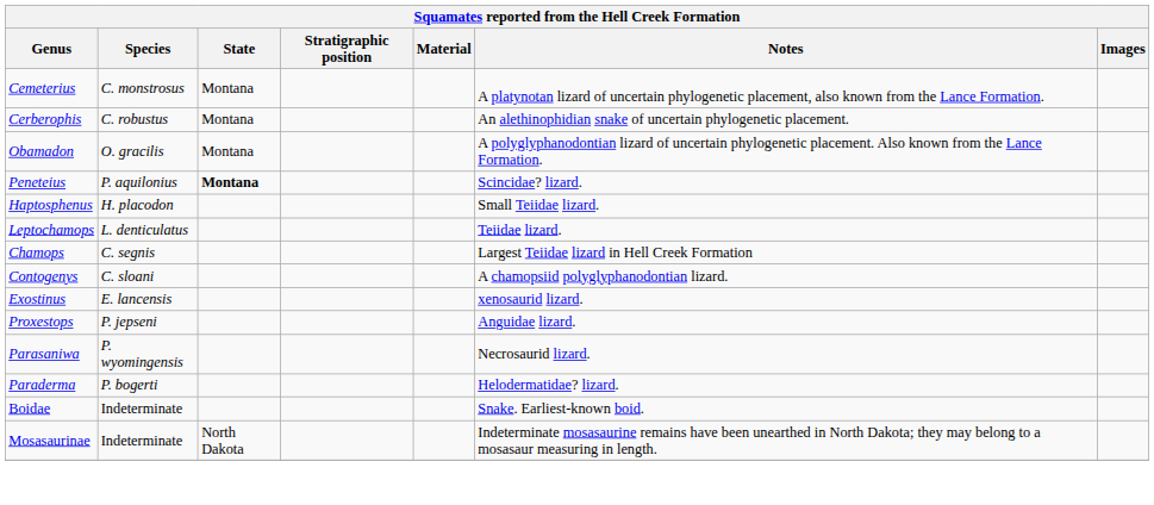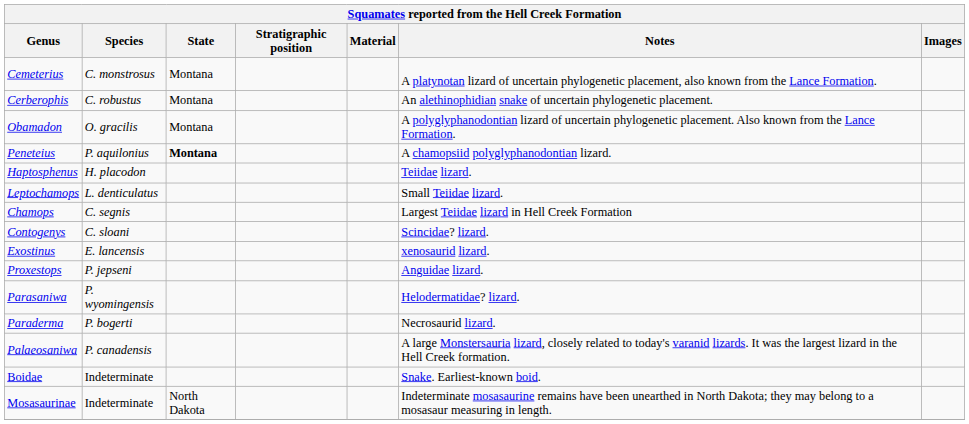Peneteius | Notes: Scincidae? lizard. -> A chamopsiid polyglyphanodontian lizard.
Haptosphenus | Notes: Small Teiidae lizard. -> Teiidae lizard.
Leptochamops | Notes: Teiidae lizard. -> Small Teiidae lizard.
Contogenys | Notes: A chamopsiid polyglyphanodontian lizard. -> Scincidae? lizard.
Parasaniwa | Notes: Necrosaurid lizard. -> Helodermatidae? lizard.
Paraderma | Notes: Helodermatidae? lizard. -> Necrosaurid lizard.
+ row: Palaeosaniwa | P. canadensis | A large Monstersauria lizard, closely related to today's varanid lizards. It was the largest lizard in the Hell Creek formation.
